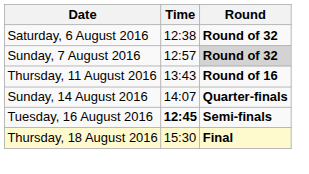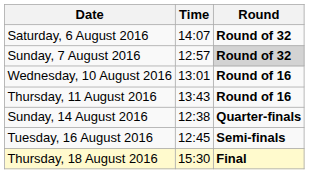Saturday, 6 August 2016 | Time: 12:38 -> 14:07
+ row: Wednesday, 10 August 2016 | 13:01 | Round of 16
Sunday, 14 August 2016 | Time: 14:07 -> 12:38
Tuesday, 16 August 2016 | Time: bold -> normal
